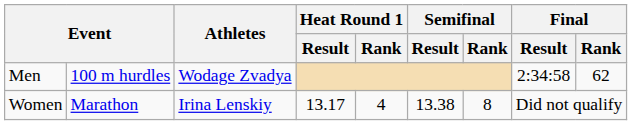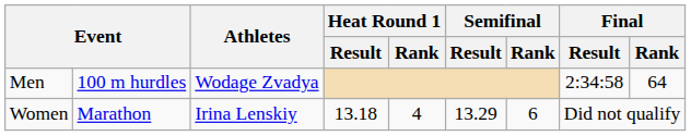Men | Final / Rank: 62 -> 64
Women | Heat Round 1 / Result: 13.17 -> 13.18
Women | Semifinal / Result: 13.38 -> 13.29
Women | Semifinal / Rank: 8 -> 6
